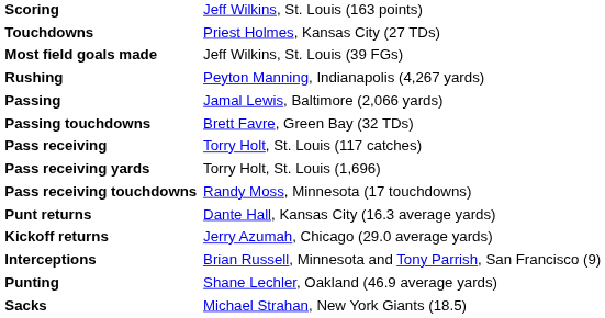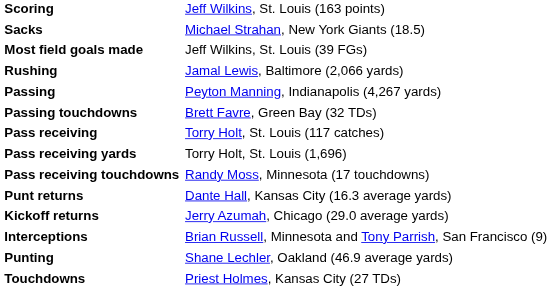rows swapped: Touchdowns <-> Sacks
Rushing | column 2: Peyton Manning, Indianapolis (4,267 yards) -> Jamal Lewis, Baltimore (2,066 yards)
Passing | column 2: Jamal Lewis, Baltimore (2,066 yards) -> Peyton Manning, Indianapolis (4,267 yards)
